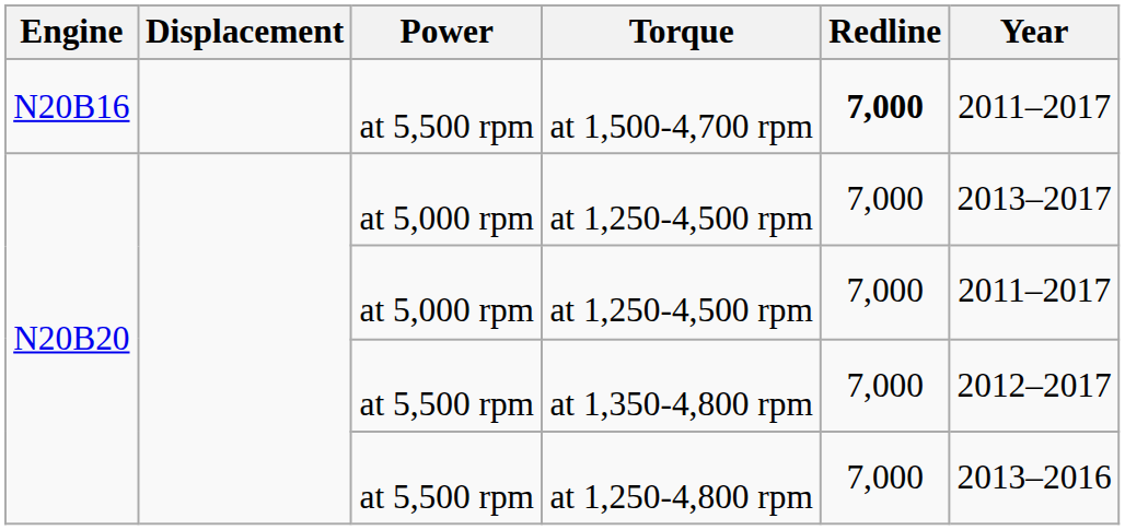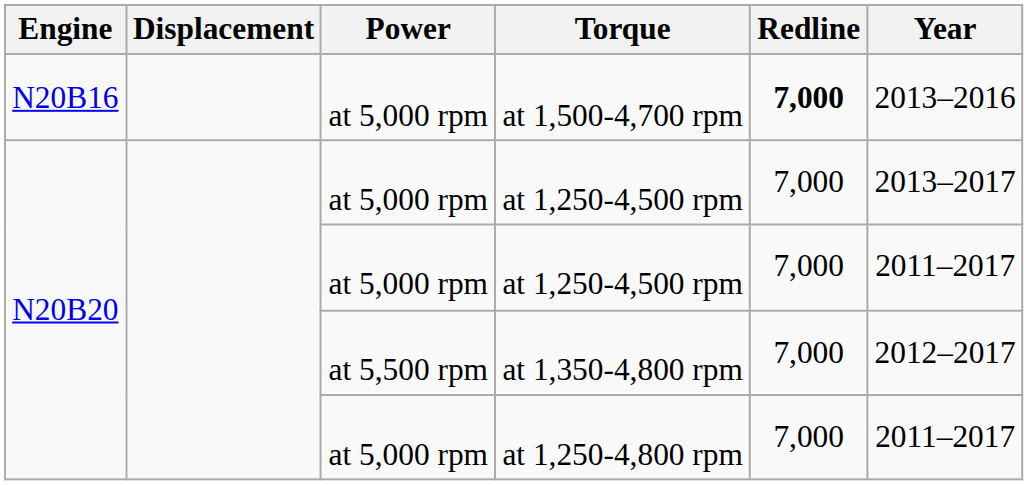at 1,500-4,700 rpm | Power: at 5,500 rpm -> at 5,000 rpm
at 1,500-4,700 rpm | Year: 2011–2017 -> 2013–2016
at 1,250-4,800 rpm | Power: at 5,500 rpm -> at 5,000 rpm
at 1,250-4,800 rpm | Year: 2013–2016 -> 2011–2017
